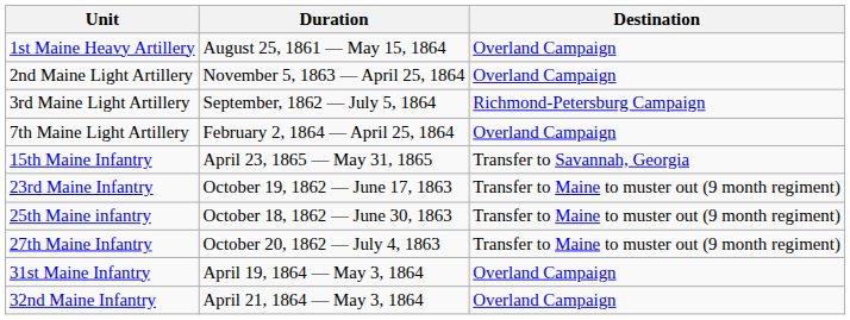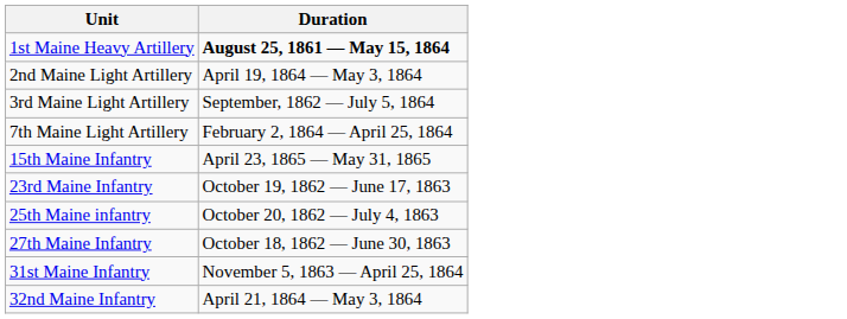- column: Destination | Overland Campaign | Overland Campaign | Richmond-Petersburg Campaign | Overland Campaign | Transfer to Savannah, Georgia | Transfer to Maine to muster out (9 month regiment) | Transfer to Maine to muster out (9 month regiment) | Transfer to Maine to muster out (9 month regiment) | Overland Campaign | Overland Campaign
1st Maine Heavy Artillery | Duration: normal -> bold
2nd Maine Light Artillery | Duration: November 5, 1863 — April 25, 1864 -> April 19, 1864 — May 3, 1864
25th Maine infantry | Duration: October 18, 1862 — June 30, 1863 -> October 20, 1862 — July 4, 1863
27th Maine Infantry | Duration: October 20, 1862 — July 4, 1863 -> October 18, 1862 — June 30, 1863
31st Maine Infantry | Duration: April 19, 1864 — May 3, 1864 -> November 5, 1863 — April 25, 1864
